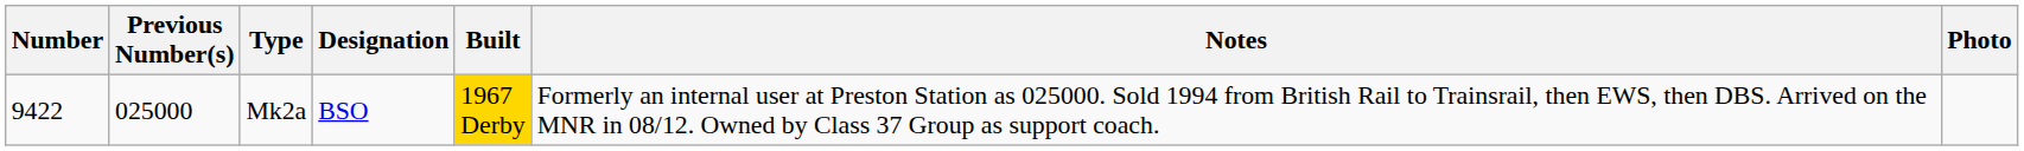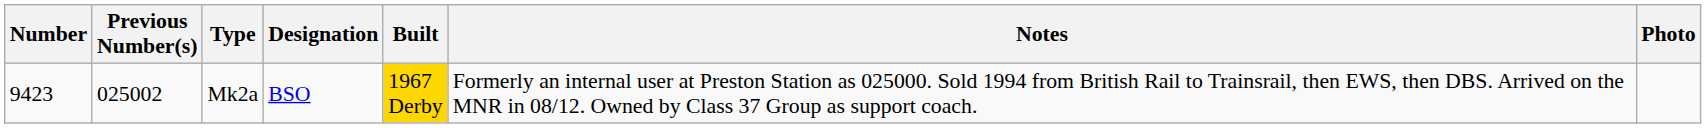Mk2a | Number: 9422 -> 9423
Mk2a | Previous Number(s): 025000 -> 025002
